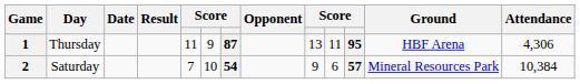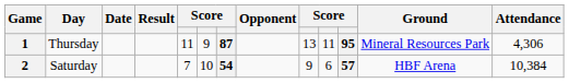1 | Ground: HBF Arena -> Mineral Resources Park
2 | Ground: Mineral Resources Park -> HBF Arena
